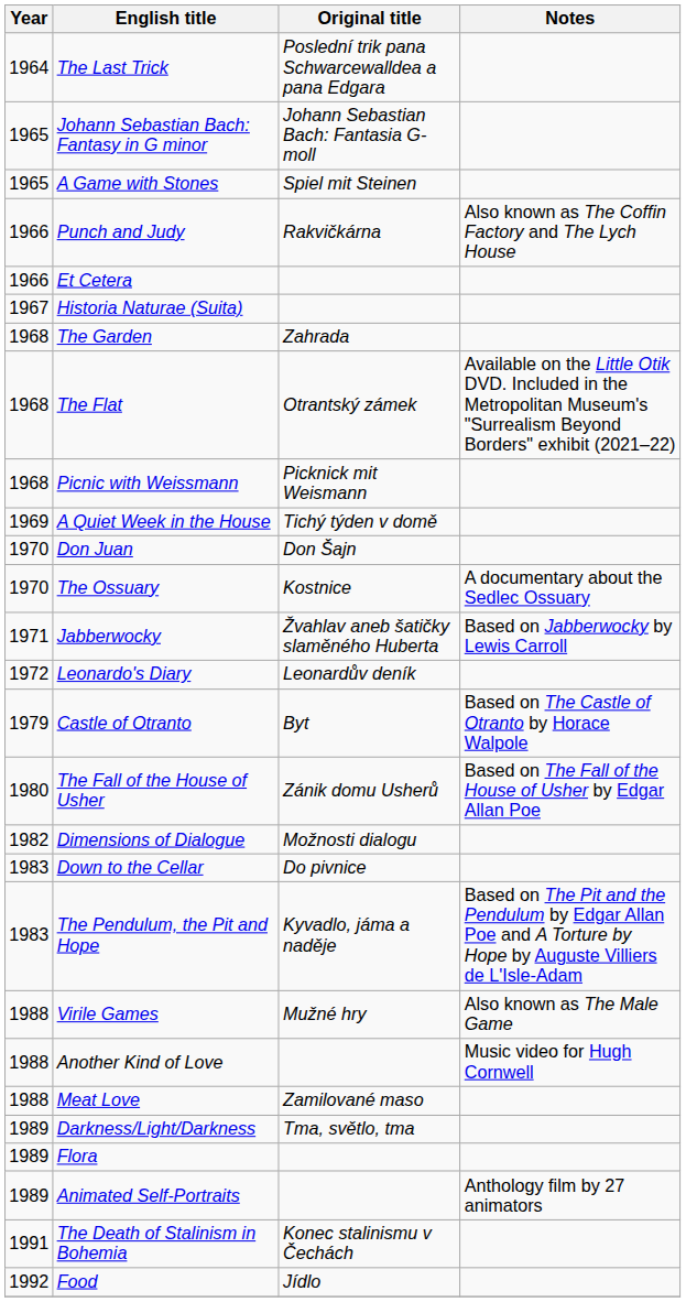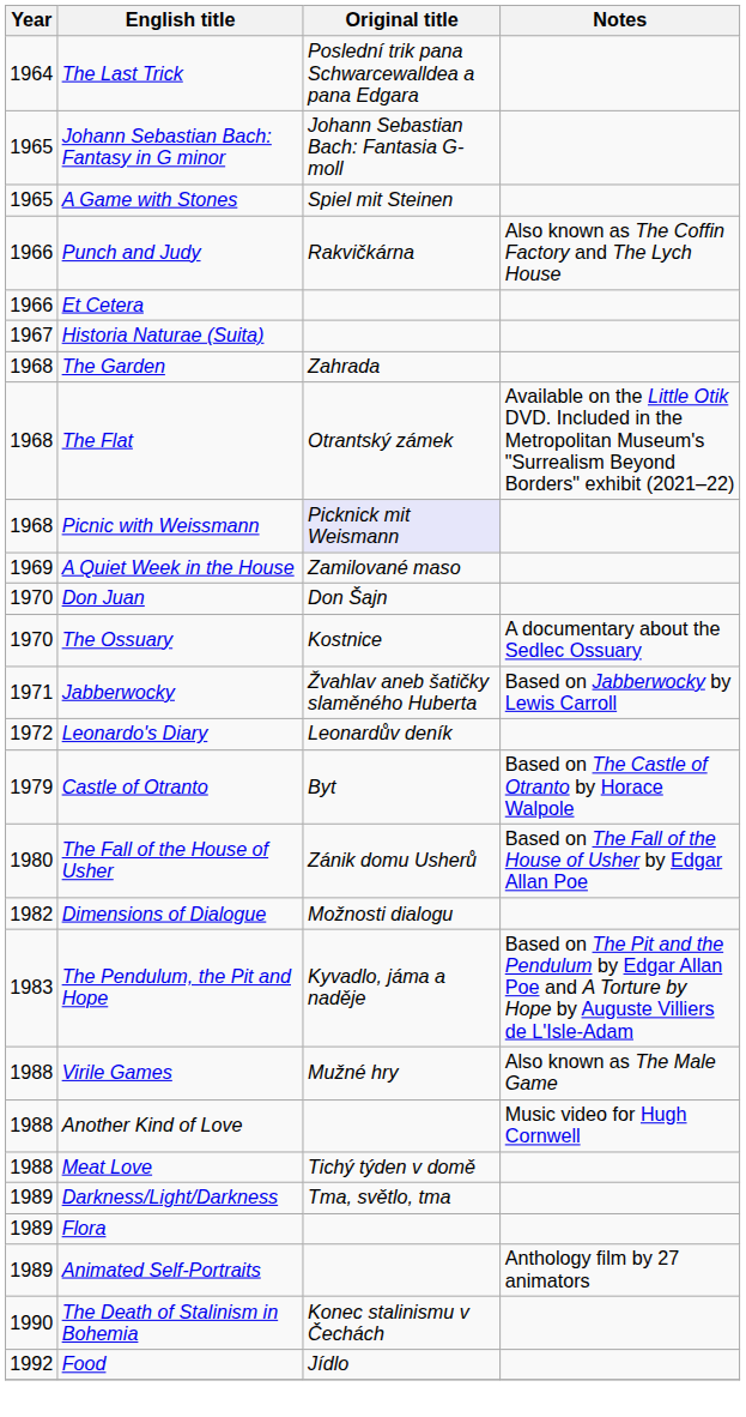Picnic with Weissmann | Original title: no background -> lavender background
A Quiet Week in the House | Original title: Tichý týden v domě -> Zamilované maso
- row: 1983 | Down to the Cellar | Do pivnice
Meat Love | Original title: Zamilované maso -> Tichý týden v domě
The Death of Stalinism in Bohemia | Year: 1991 -> 1990
